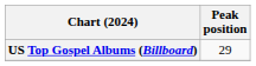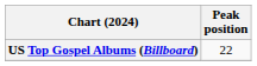US Top Gospel Albums (Billboard) | Peak position: 29 -> 22
